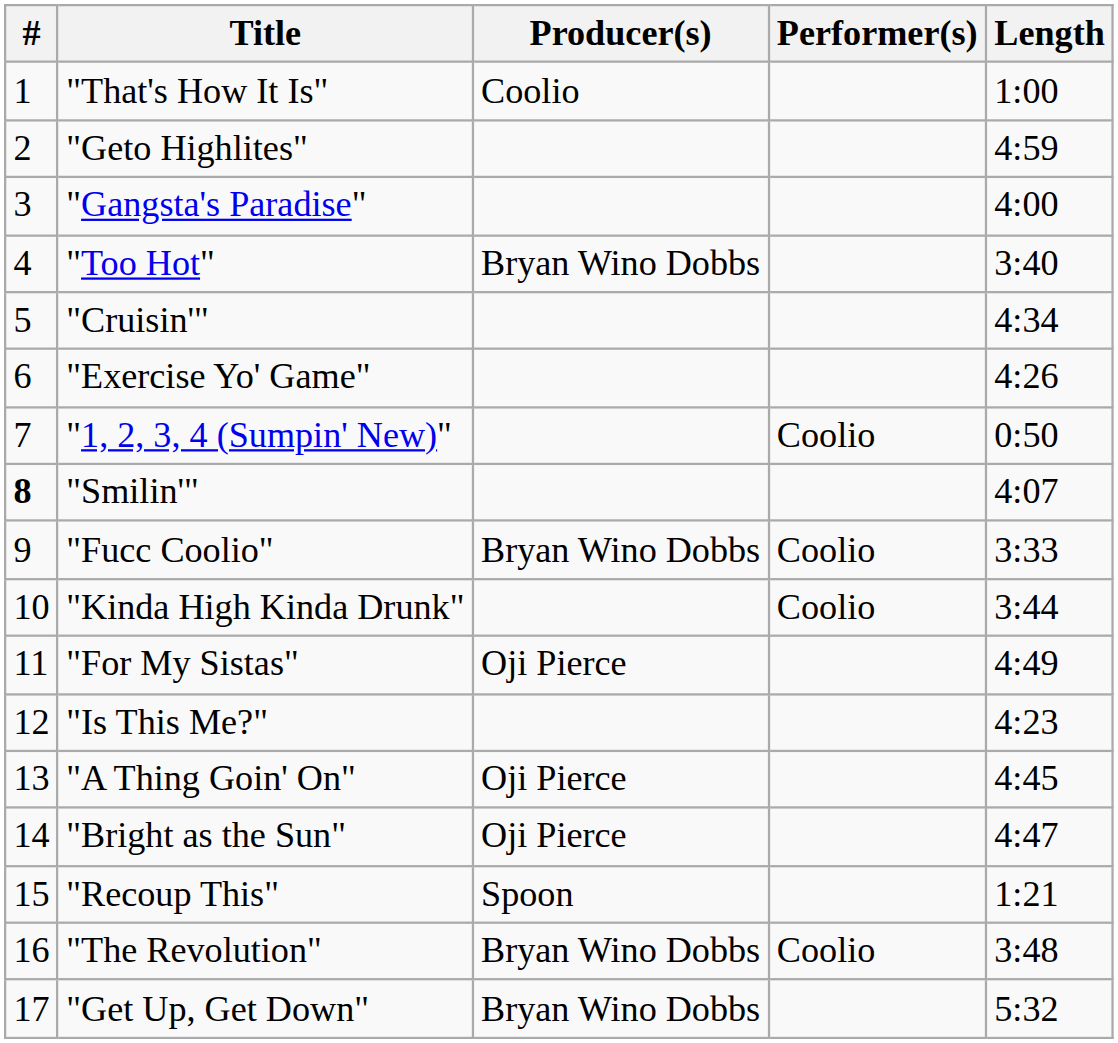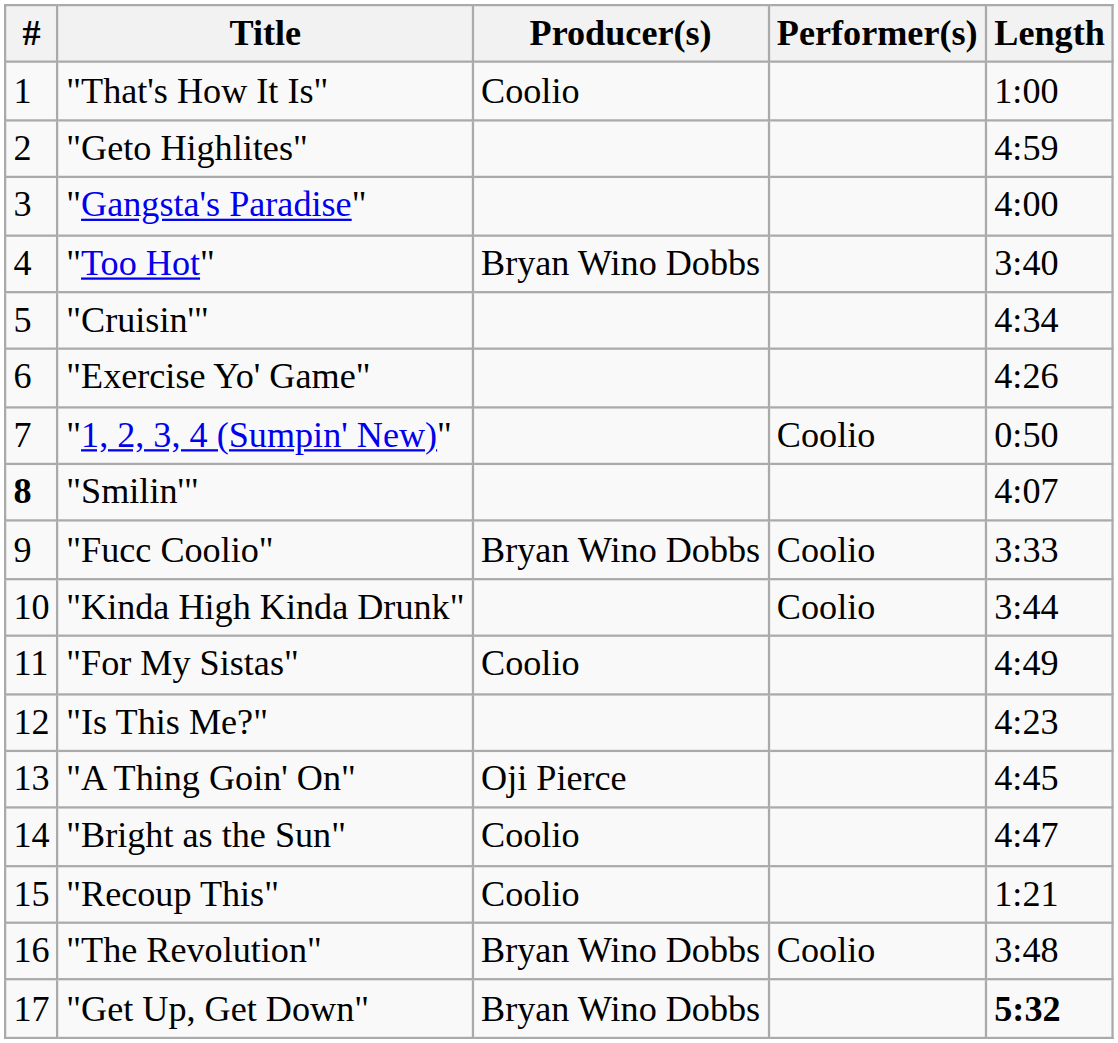"For My Sistas" | Producer(s): Oji Pierce -> Coolio
"Bright as the Sun" | Producer(s): Oji Pierce -> Coolio
"Recoup This" | Producer(s): Spoon -> Coolio
"Get Up, Get Down" | Length: normal -> bold
